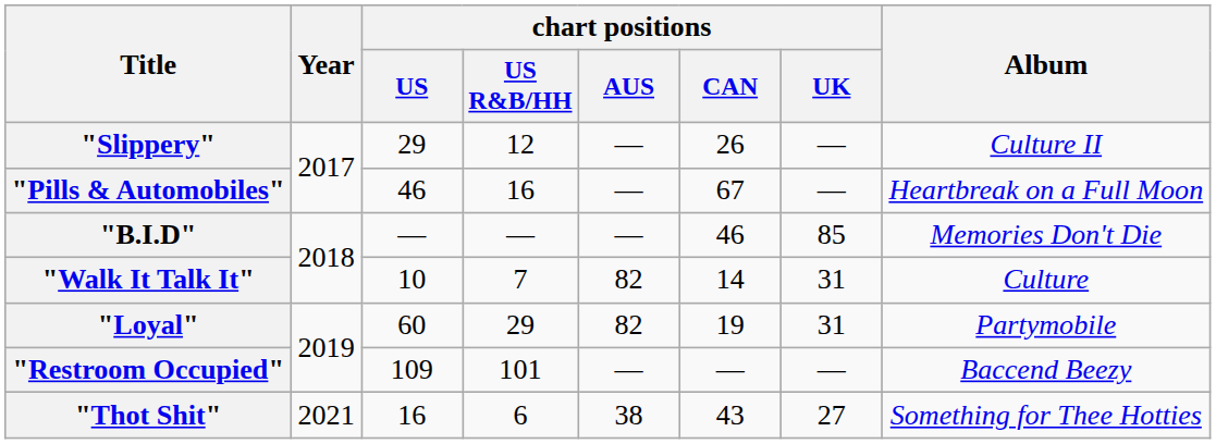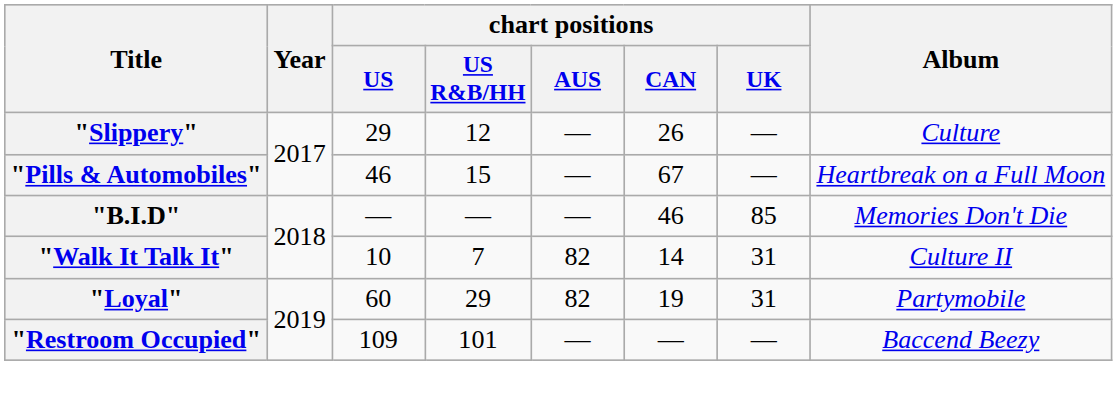"Slippery" | Album: Culture II -> Culture
"Pills & Automobiles" | chart positions / US R&B/HH: 16 -> 15
"Walk It Talk It" | Album: Culture -> Culture II
- row: "Thot Shit" | 2021 | 16 | 6 | 38 | 43 | 27 | Something for Thee Hotties
